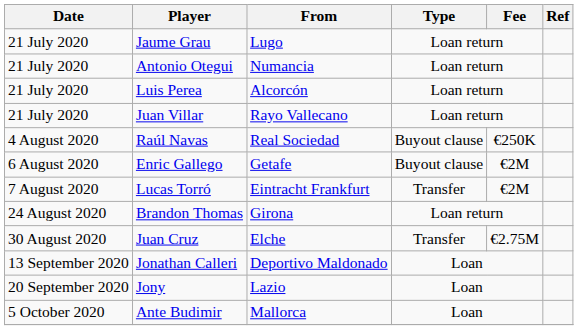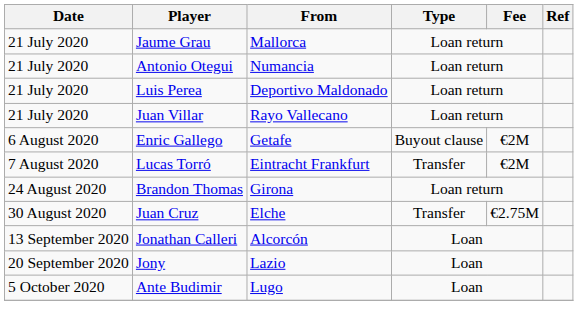Jaume Grau | From: Lugo -> Mallorca
Luis Perea | From: Alcorcón -> Deportivo Maldonado
- row: 4 August 2020 | Raúl Navas | Real Sociedad | Buyout clause | €250K
Jonathan Calleri | From: Deportivo Maldonado -> Alcorcón
Ante Budimir | From: Mallorca -> Lugo
